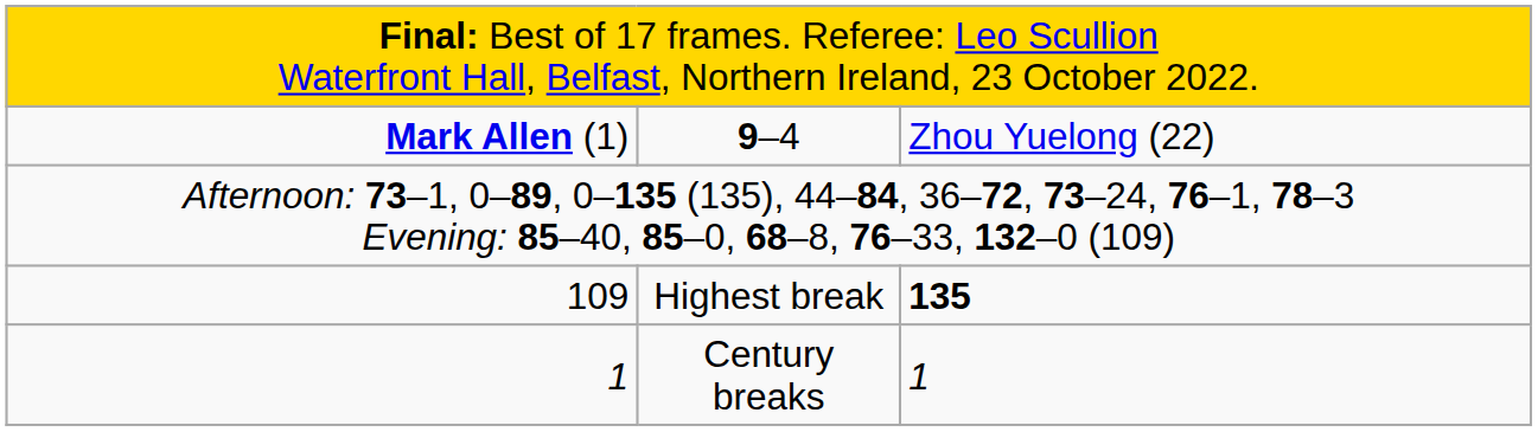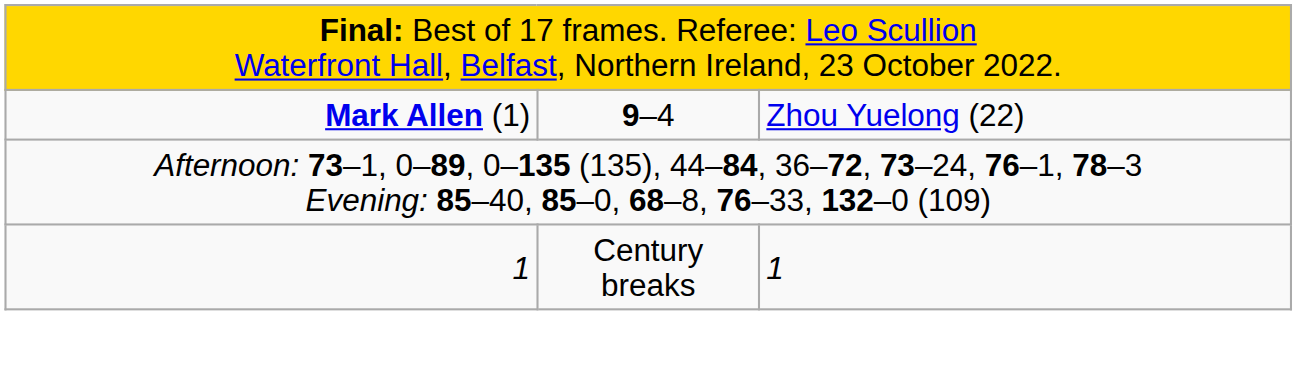- row: 109 | Highest break | 135
